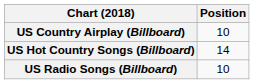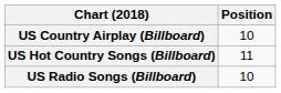US Hot Country Songs (Billboard) | Position: 14 -> 11
